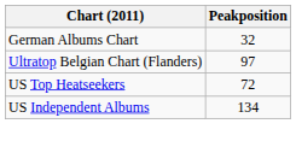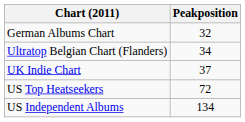Ultratop Belgian Chart (Flanders) | Peakposition: 97 -> 34
+ row: UK Indie Chart | 37
